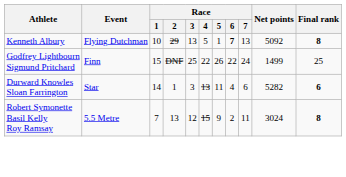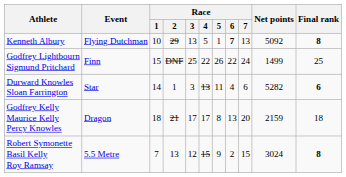+ row: Godfrey Kelly Maurice Kelly Percy Knowles | Dragon | 18 | 21 | 17 | 17 | 8 | 13 | 20 | 2159 | 18
Robert Symonette Basil Kelly Roy Ramsay | Race / 7: 11 -> 15
